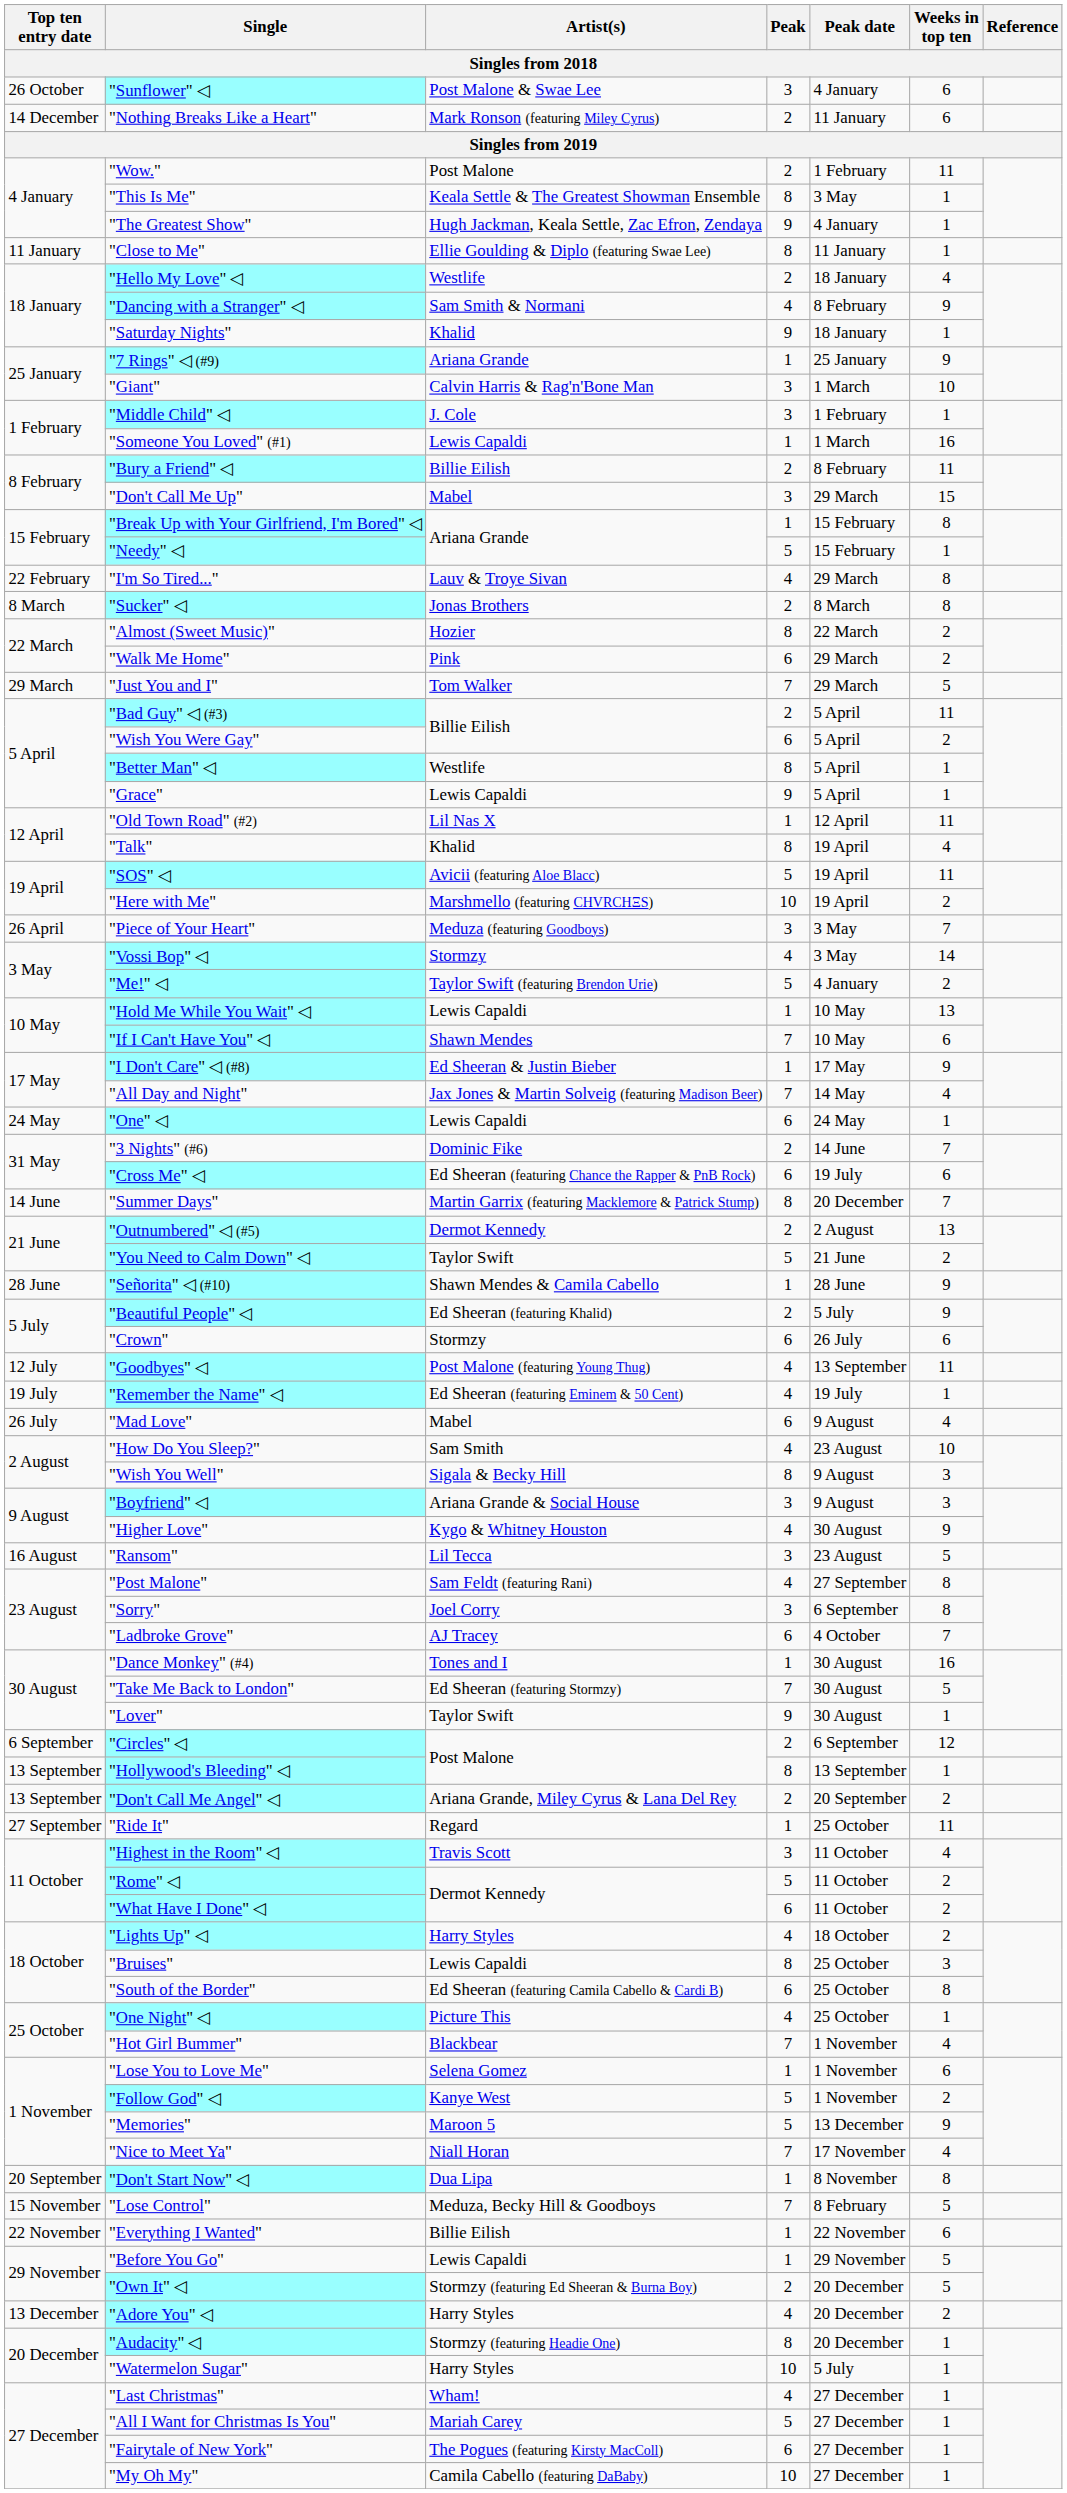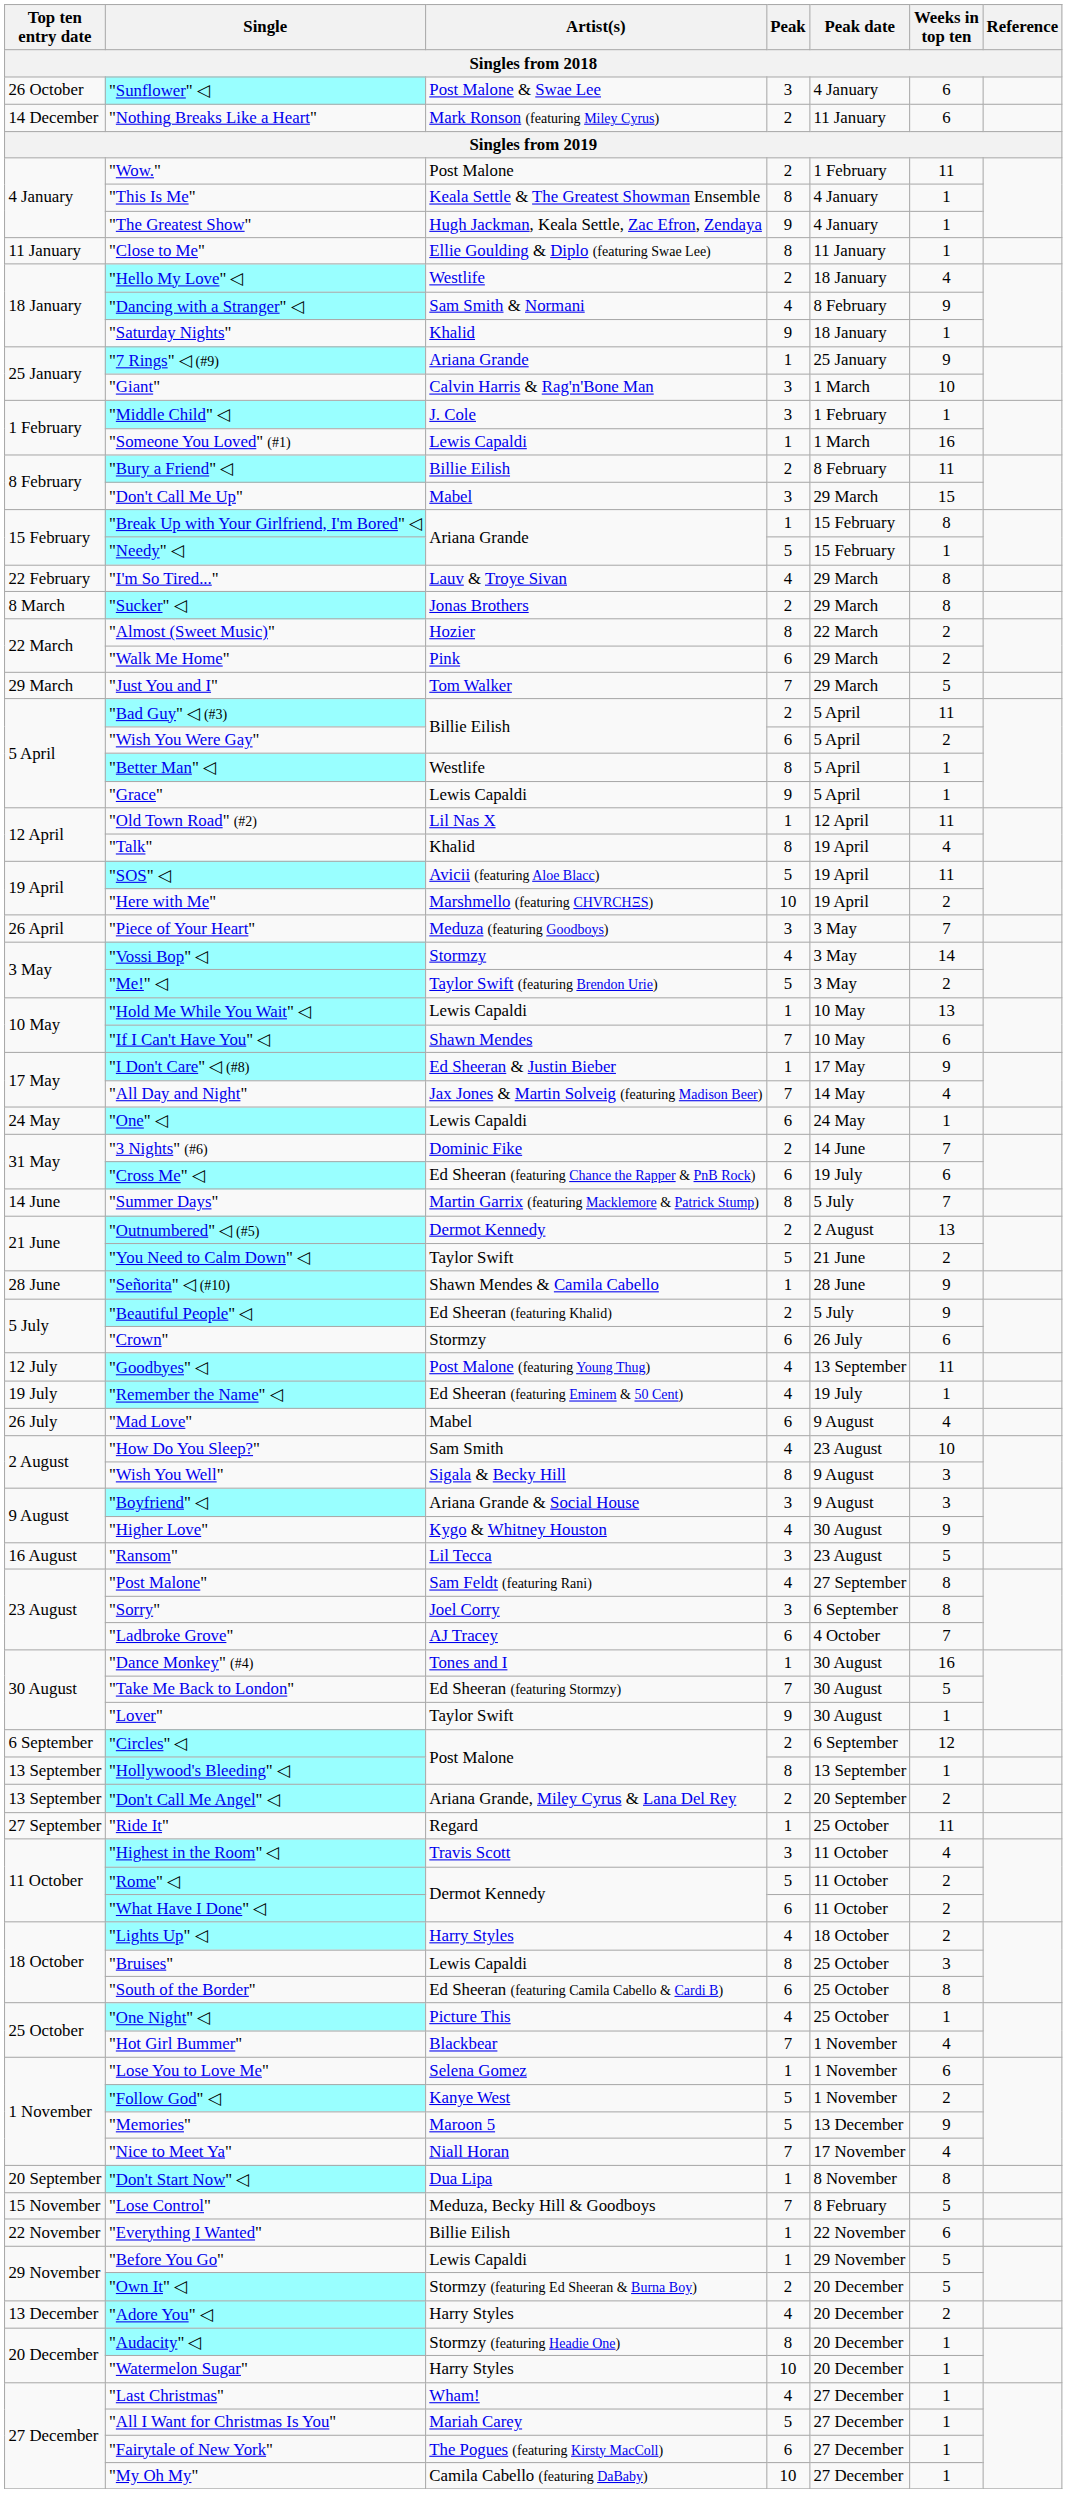"This Is Me" | Peak date: 3 May -> 4 January
"Sucker" ◁ | Peak date: 8 March -> 29 March
"Me!" ◁ | Peak date: 4 January -> 3 May
"Summer Days" | Peak date: 20 December -> 5 July
"Watermelon Sugar" | Peak date: 5 July -> 20 December
